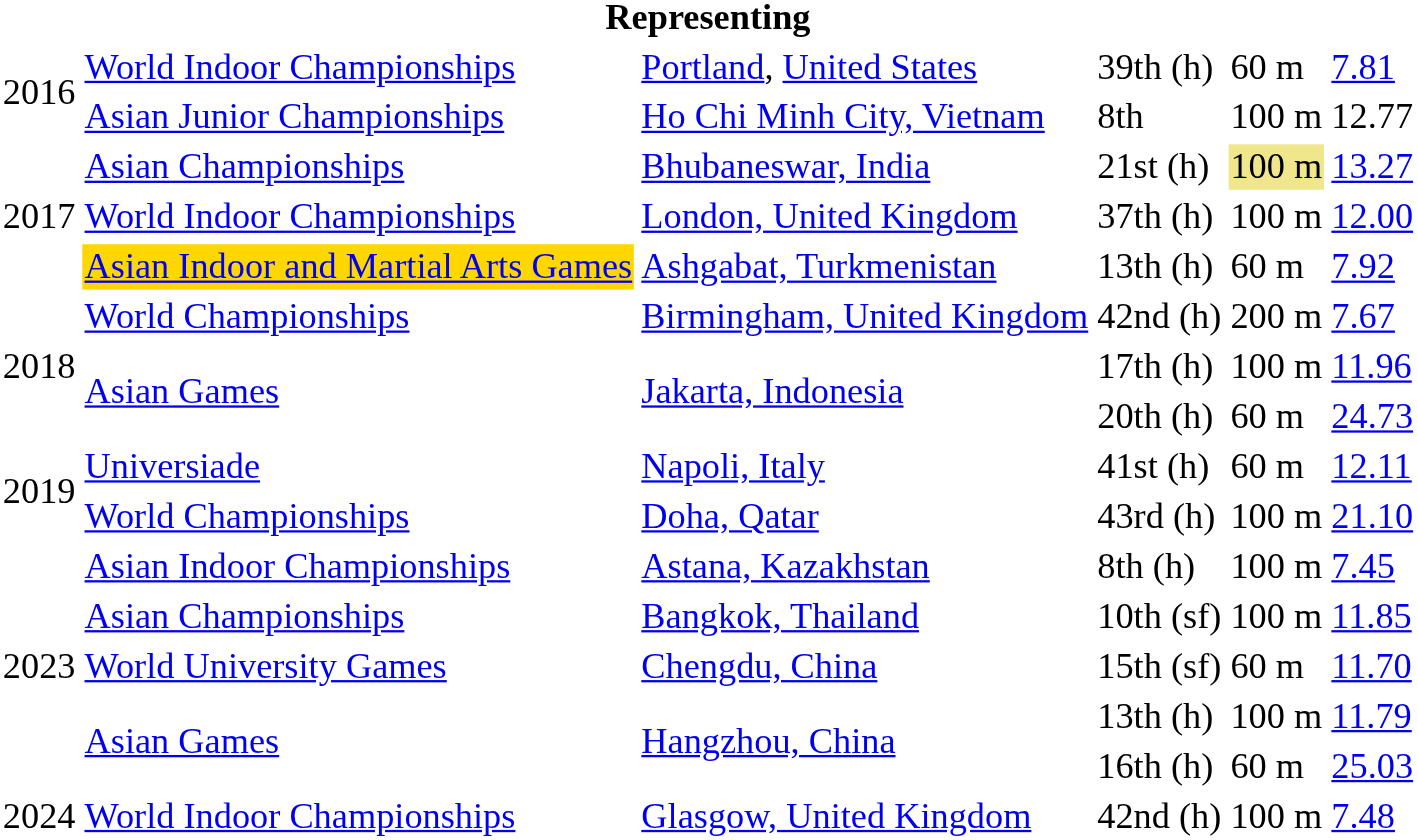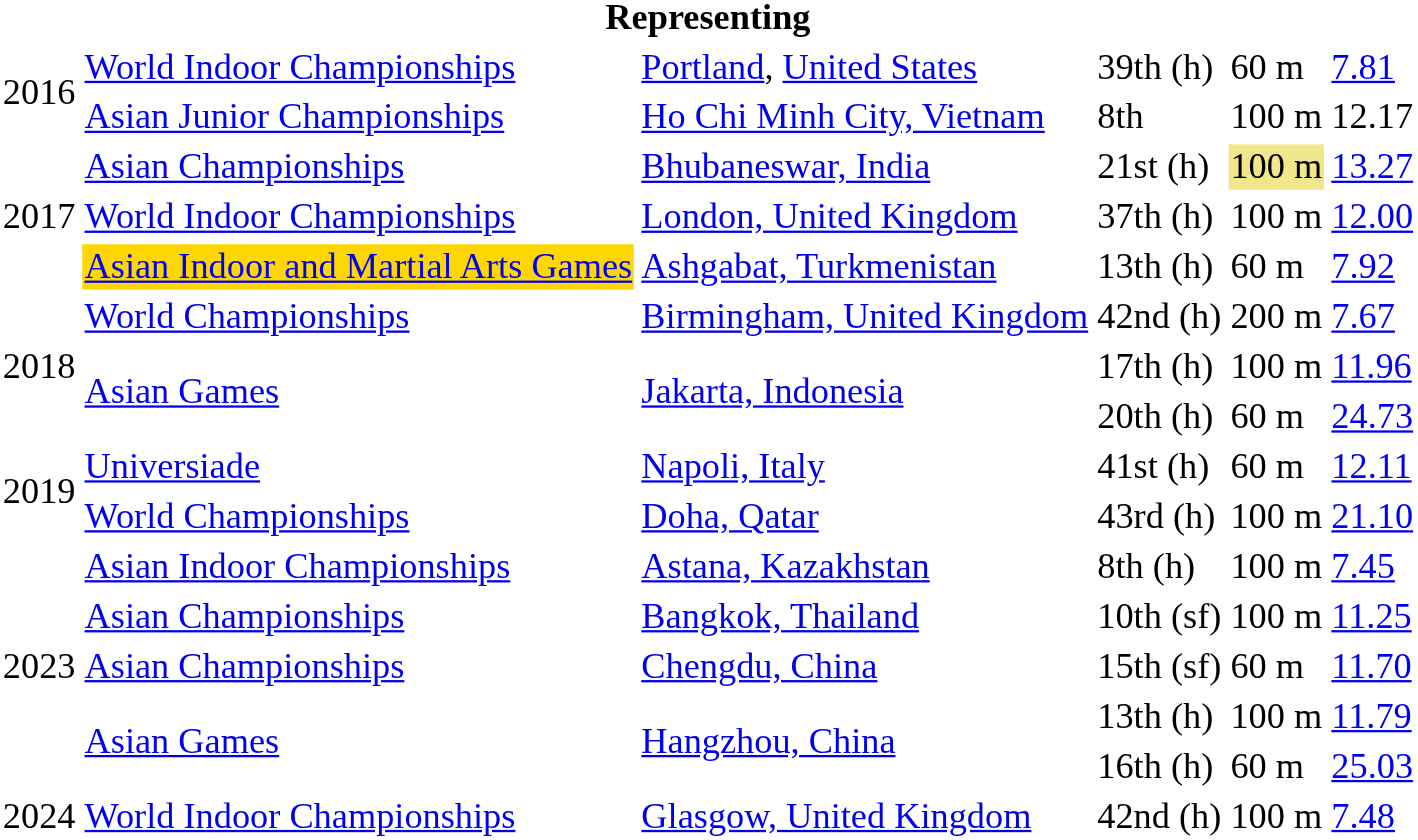Ho Chi Minh City, Vietnam | column 6: 12.77 -> 12.17
Bangkok, Thailand | column 6: 11.85 -> 11.25
Chengdu, China | column 2: World University Games -> Asian Championships
